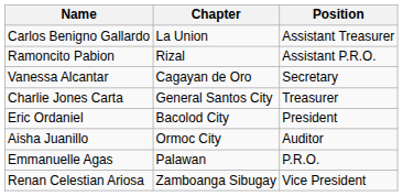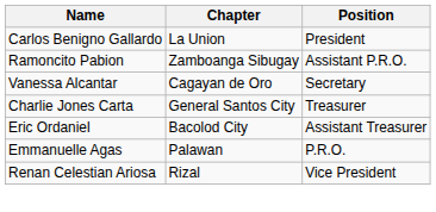Carlos Benigno Gallardo | Position: Assistant Treasurer -> President
Ramoncito Pabion | Chapter: Rizal -> Zamboanga Sibugay
Eric Ordaniel | Position: President -> Assistant Treasurer
- row: Aisha Juanillo | Ormoc City | Auditor
Renan Celestian Ariosa | Chapter: Zamboanga Sibugay -> Rizal
